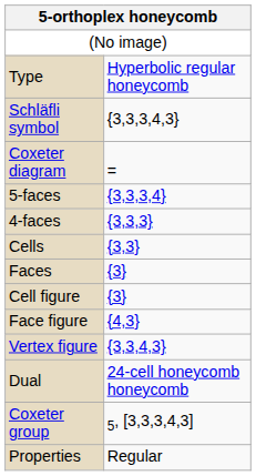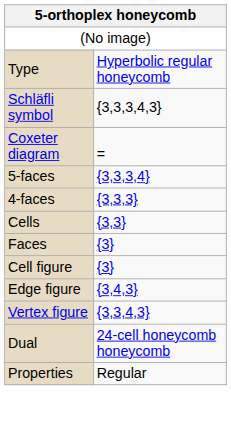- row: Face figure | {4,3}
+ row: Edge figure | {3,4,3}
- row: Coxeter group | 5, [3,3,3,4,3]
